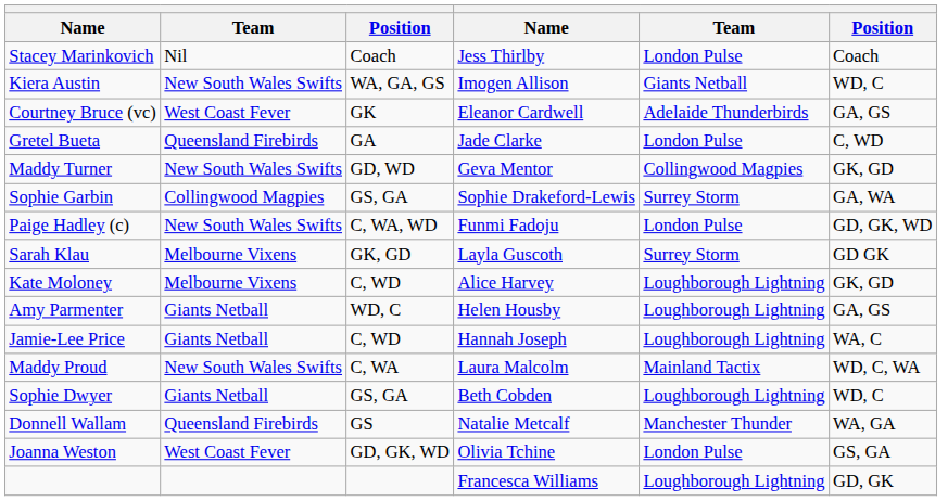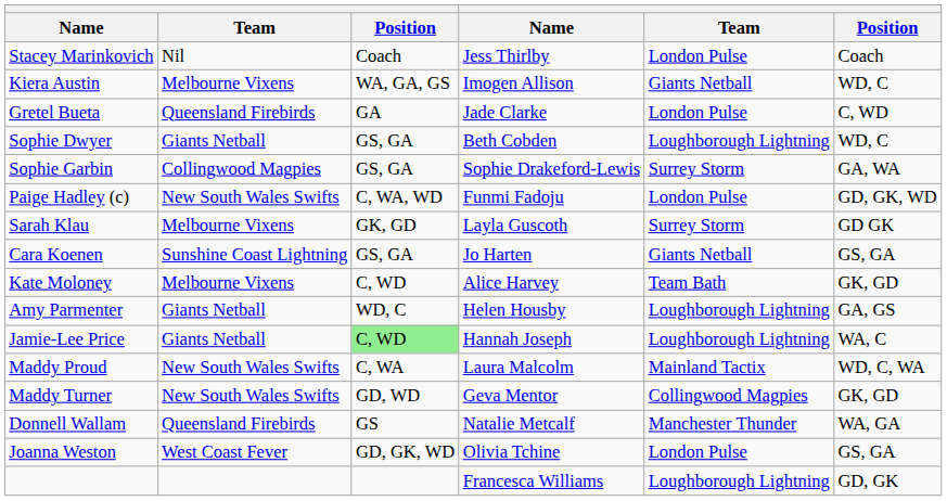Kiera Austin | column 2: New South Wales Swifts -> Melbourne Vixens
- row: Courtney Bruce (vc) | West Coast Fever | GK | Eleanor Cardwell | Adelaide Thunderbirds | GA, GS
rows swapped: Sophie Dwyer <-> Maddy Turner
+ row: Cara Koenen | Sunshine Coast Lightning | GS, GA | Jo Harten | Giants Netball | GS, GA
Kate Moloney | column 5: Loughborough Lightning -> Team Bath
Jamie-Lee Price | column 3: no background -> lightgreen background
